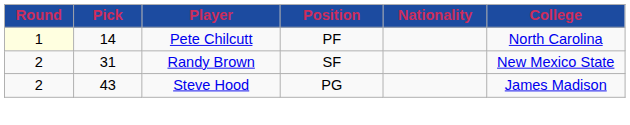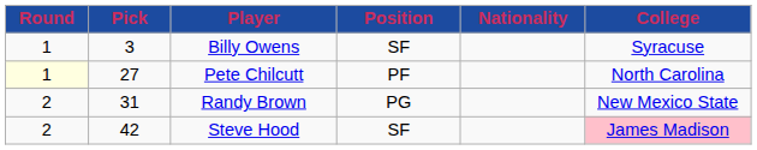+ row: 1 | 3 | Billy Owens | SF | Syracuse
Pete Chilcutt | Pick: 14 -> 27
Randy Brown | Position: SF -> PG
Steve Hood | Pick: 43 -> 42
Steve Hood | Position: PG -> SF
Steve Hood | College: no background -> pink background
